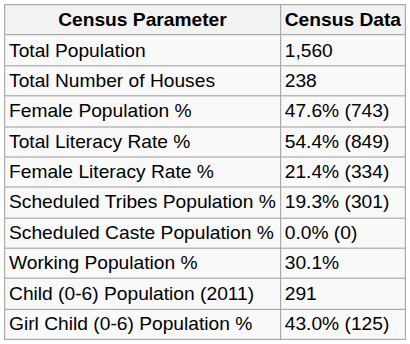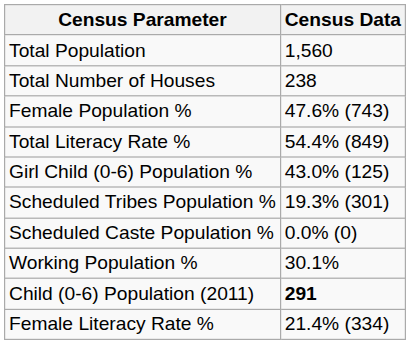rows swapped: Female Literacy Rate % <-> Girl Child (0-6) Population %
Child (0-6) Population (2011) | Census Data: normal -> bold
